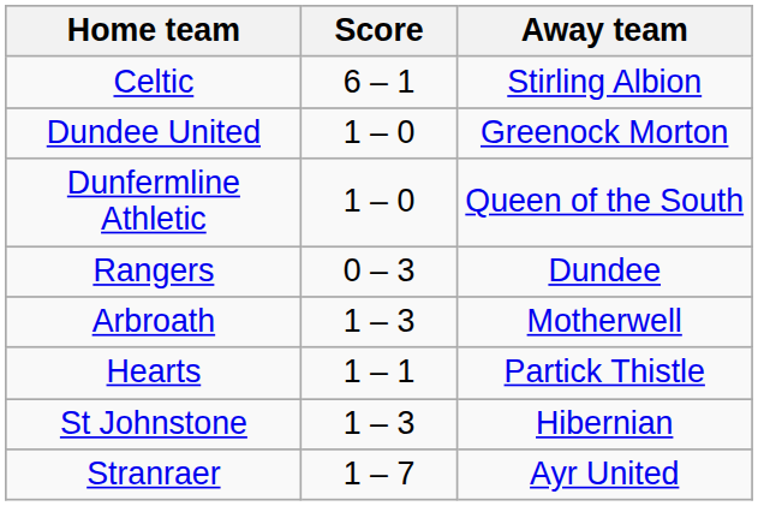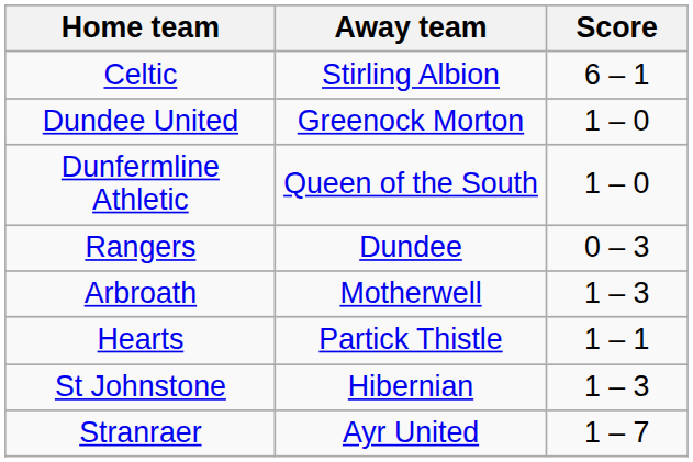columns swapped: Score <-> Away team
